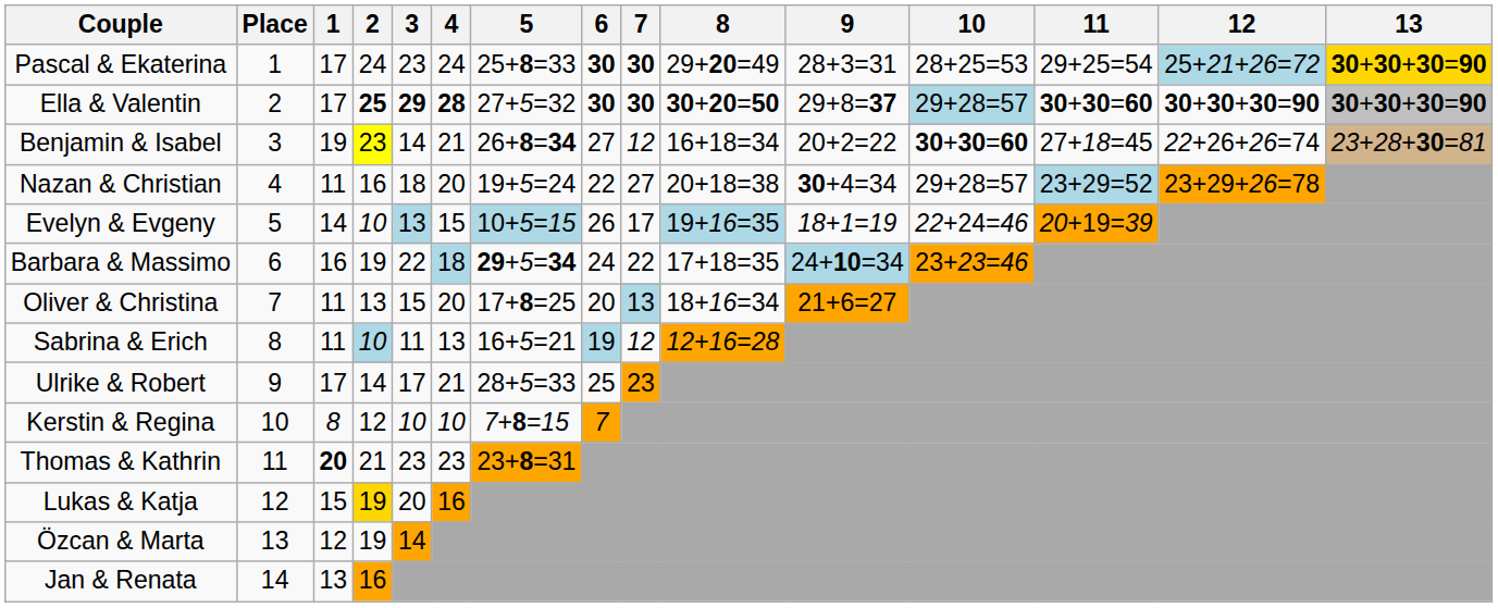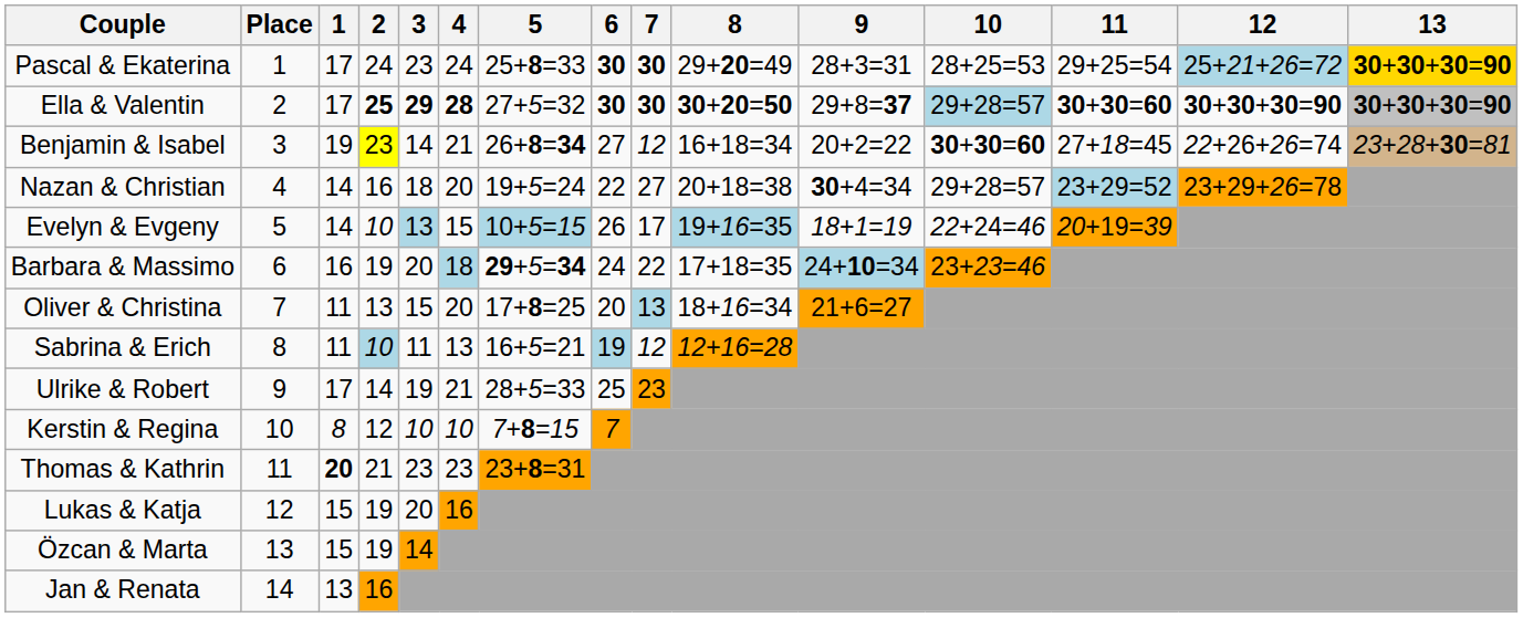Nazan & Christian | 1: 11 -> 14
Barbara & Massimo | 3: 22 -> 20
Ulrike & Robert | 3: 17 -> 19
Lukas & Katja | 2: gold background -> no background
Özcan & Marta | 1: 12 -> 15
